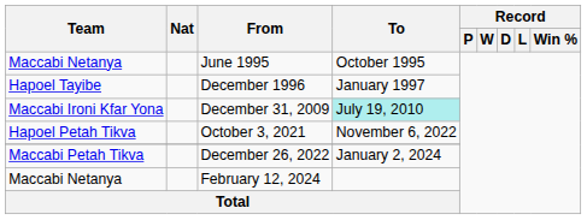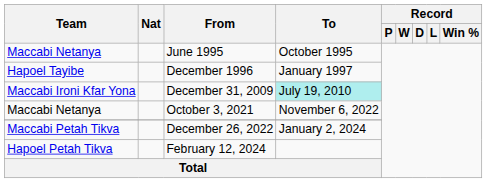October 3, 2021 | Team: Hapoel Petah Tikva -> Maccabi Netanya
February 12, 2024 | Team: Maccabi Netanya -> Hapoel Petah Tikva
